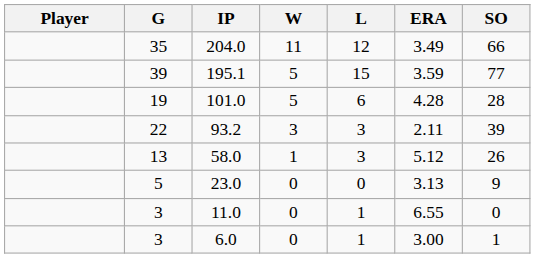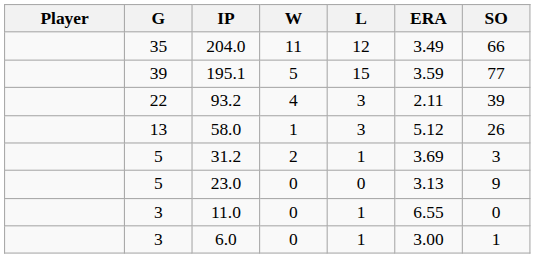- row: 19 | 101.0 | 5 | 6 | 4.28 | 28
93.2 | W: 3 -> 4
+ row: 5 | 31.2 | 2 | 1 | 3.69 | 3
